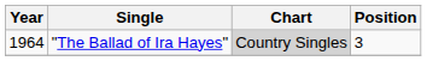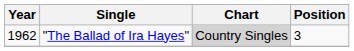"The Ballad of Ira Hayes" | Year: 1964 -> 1962
